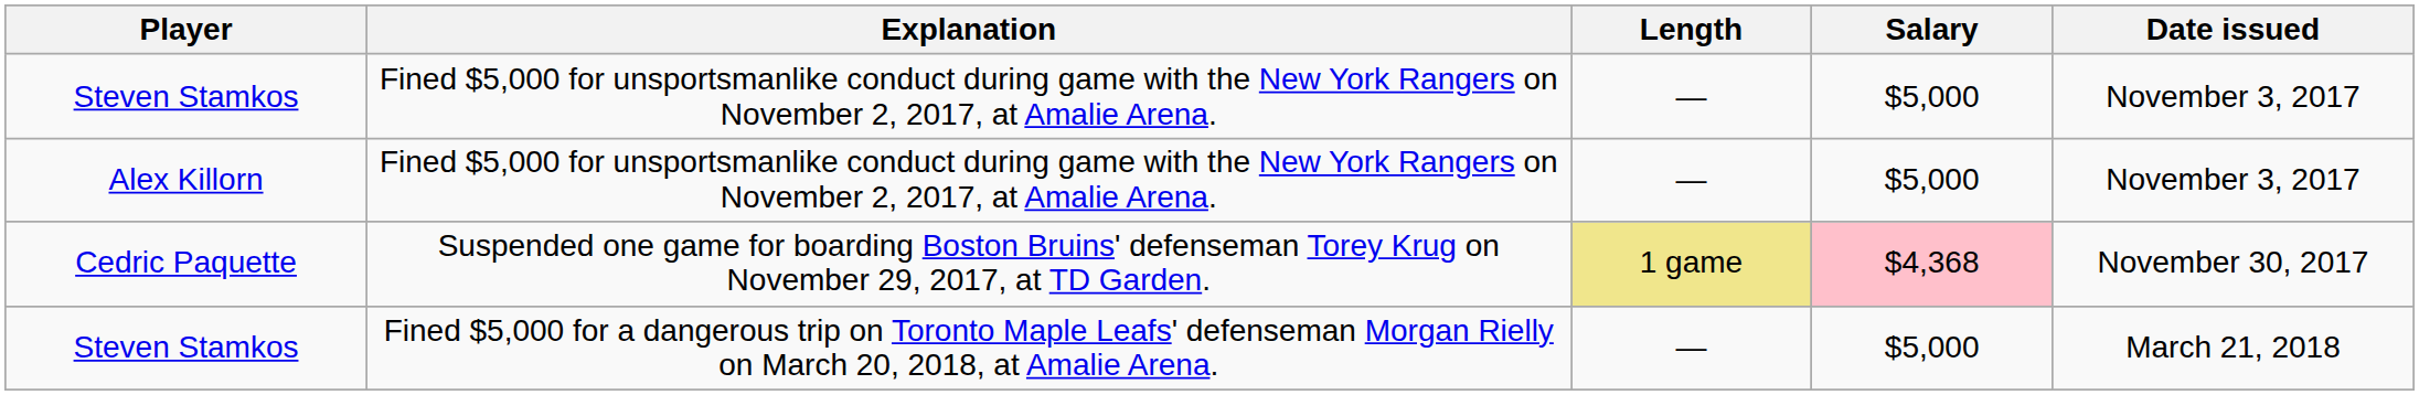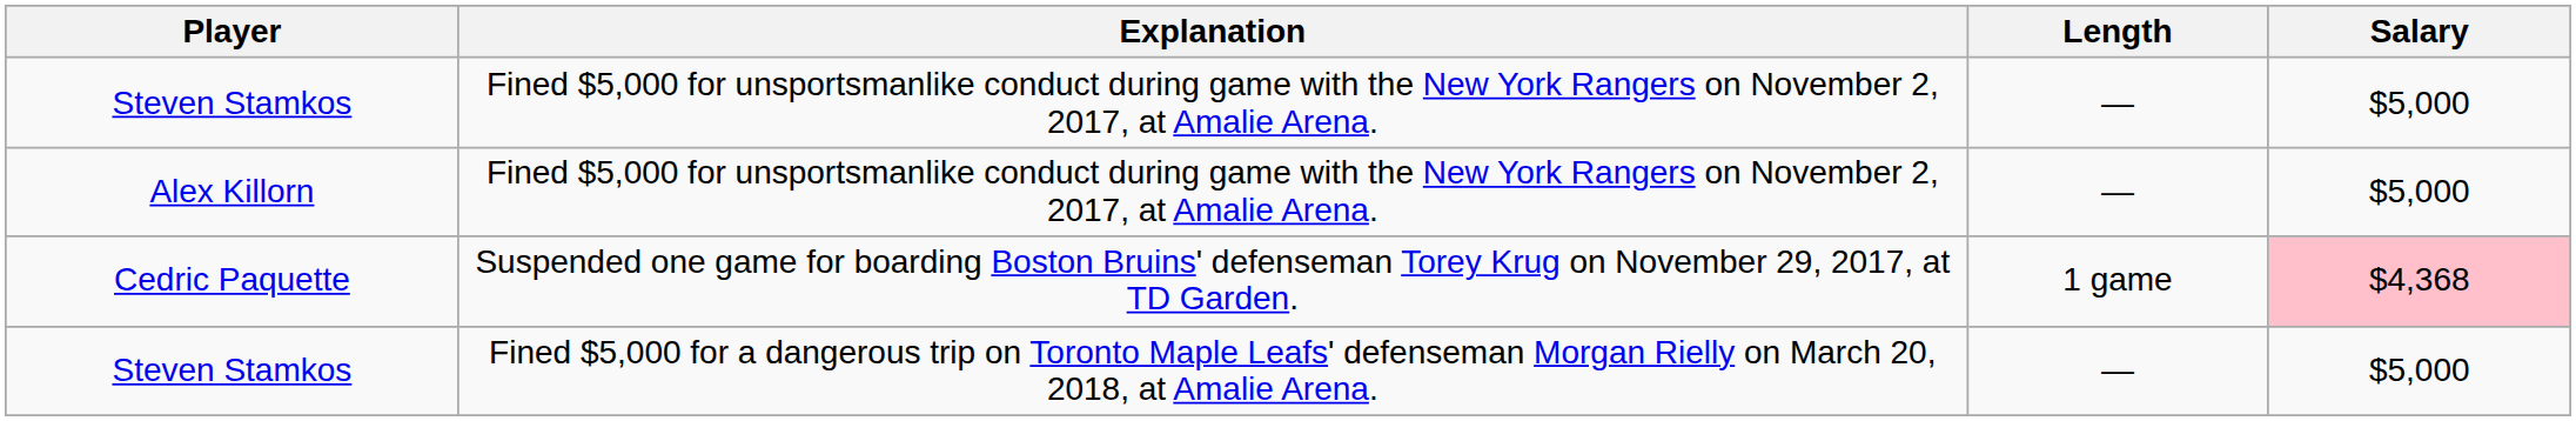- column: Date issued | November 3, 2017 | November 3, 2017 | November 30, 2017 | March 21, 2018
Cedric Paquette | Length: khaki background -> no background
